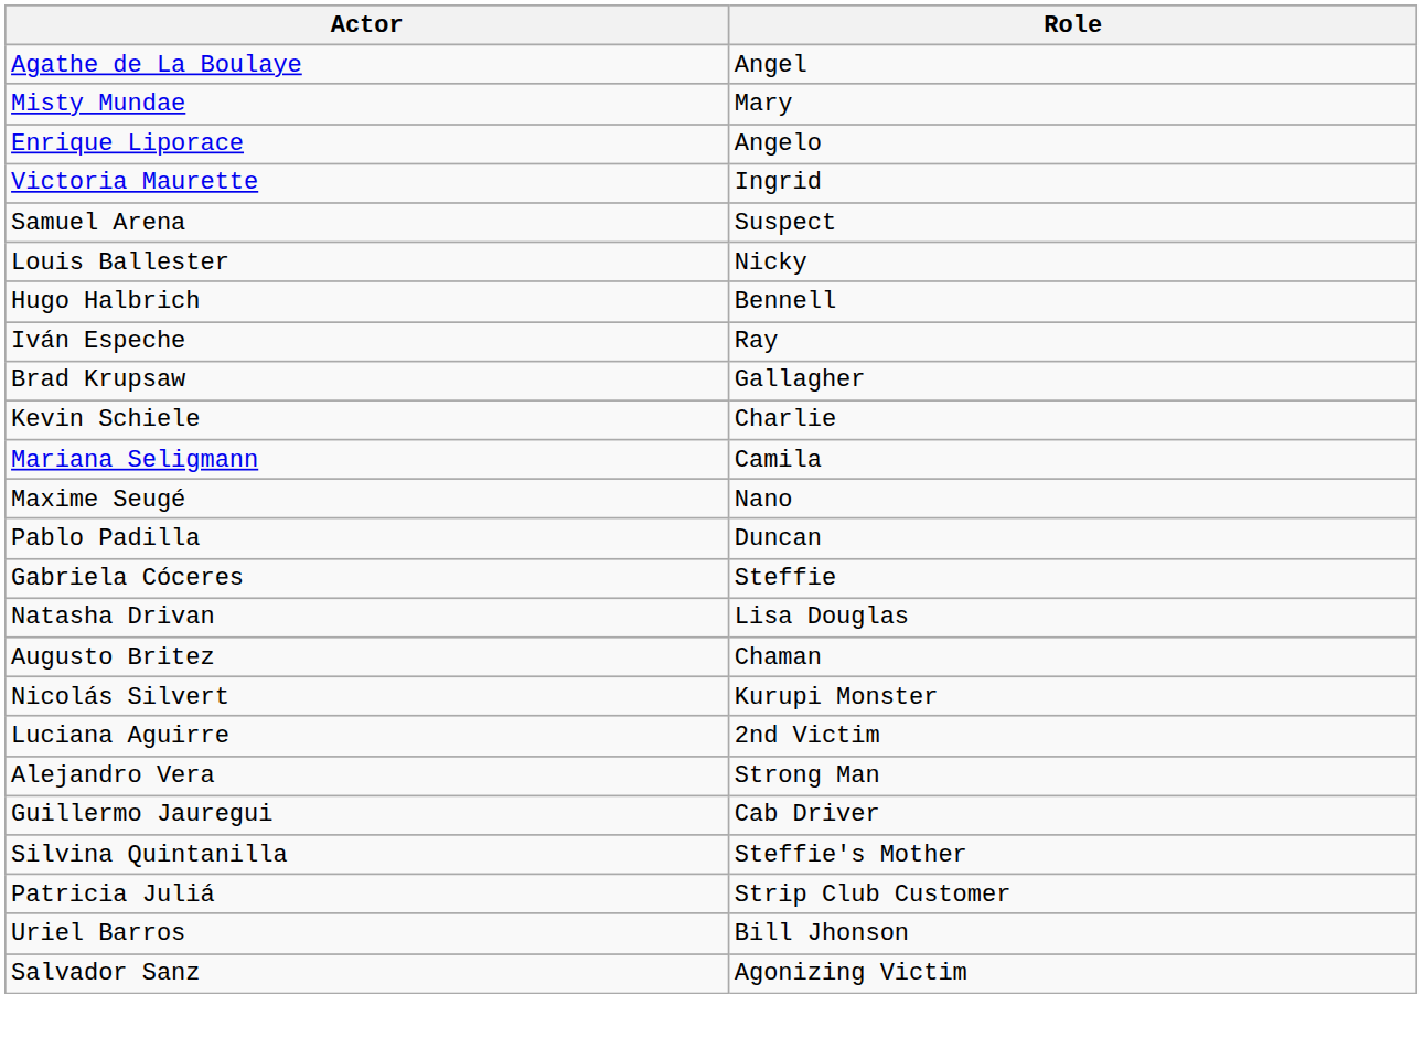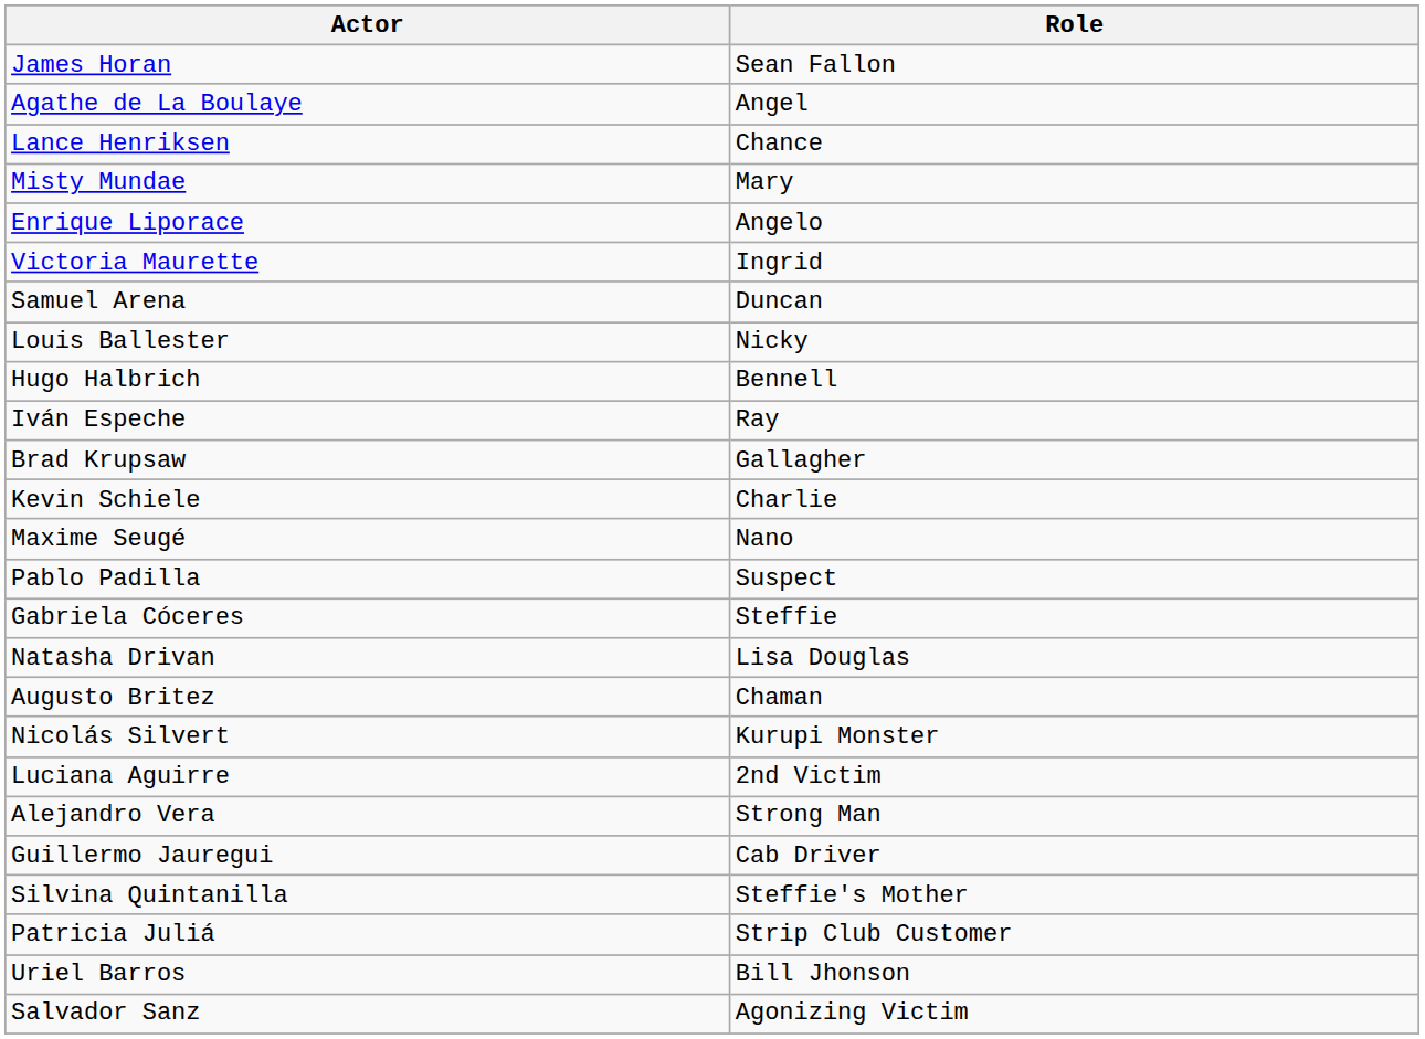+ row: James Horan | Sean Fallon
+ row: Lance Henriksen | Chance
Samuel Arena | Role: Suspect -> Duncan
- row: Mariana Seligmann | Camila
Pablo Padilla | Role: Duncan -> Suspect
